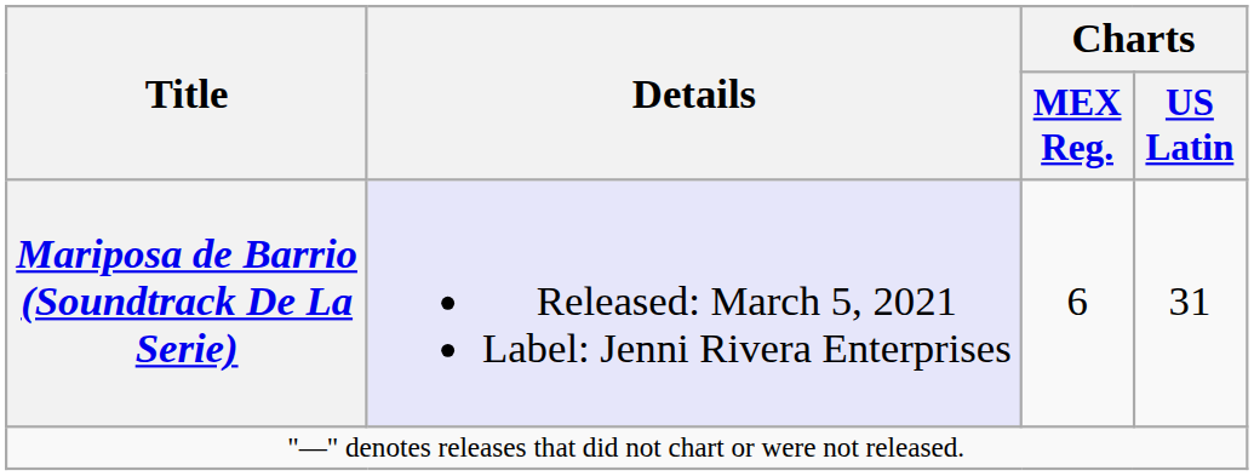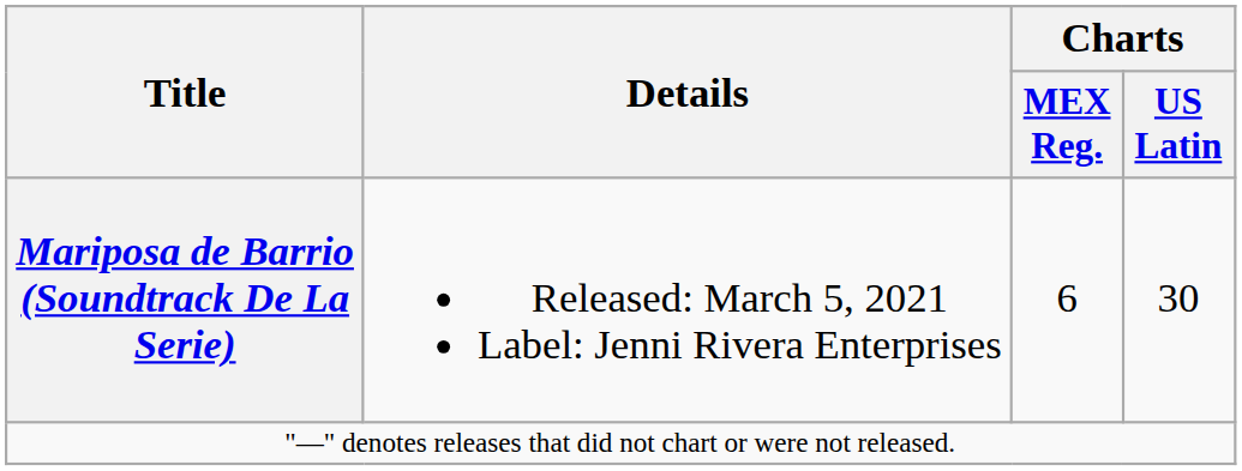Mariposa de Barrio (Soundtrack De La Serie) | Details: lavender background -> no background
Mariposa de Barrio (Soundtrack De La Serie) | Charts / US Latin: 31 -> 30
